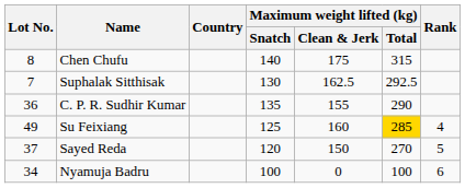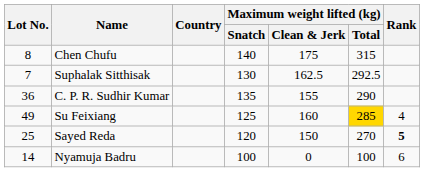Sayed Reda | Lot No.: 37 -> 25
Sayed Reda | Rank: normal -> bold
Nyamuja Badru | Lot No.: 34 -> 14
